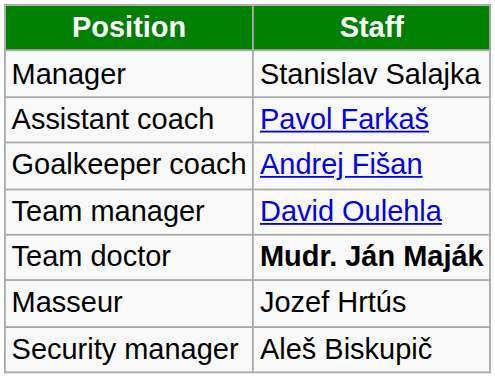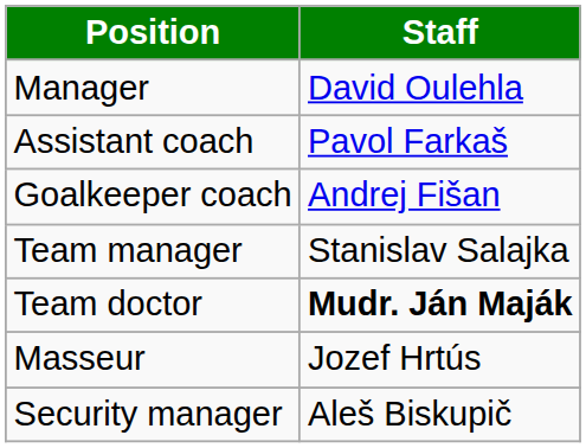Manager | Staff: Stanislav Salajka -> David Oulehla
Team manager | Staff: David Oulehla -> Stanislav Salajka
